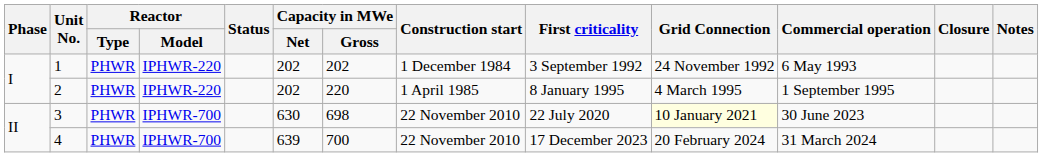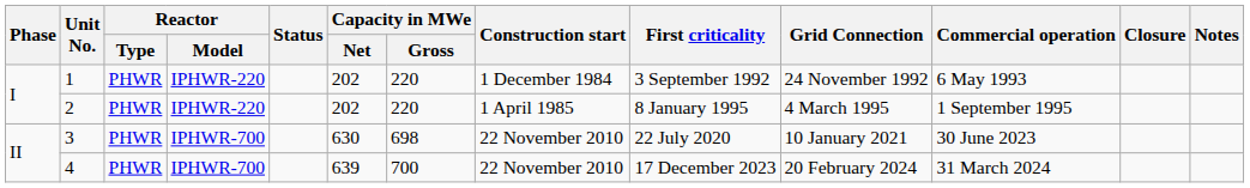1 | Capacity in MWe / Gross: 202 -> 220
3 | Grid Connection: lightyellow background -> no background
